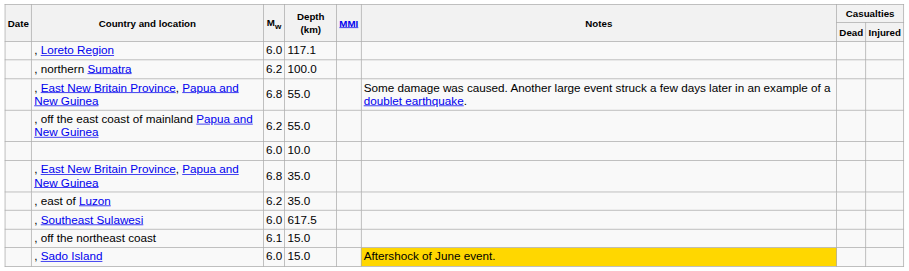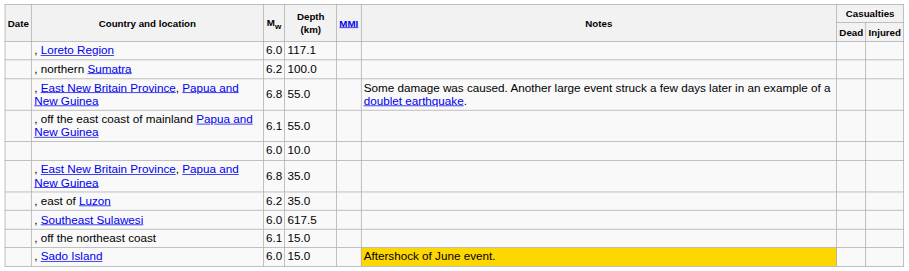, off the east coast of mainland Papua and New Guinea | Mw: 6.2 -> 6.1
